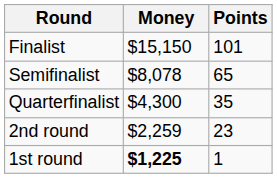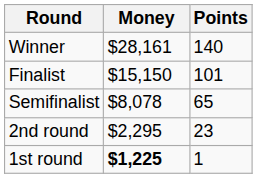+ row: Winner | $28,161 | 140
- row: Quarterfinalist | $4,300 | 35
2nd round | Money: $2,259 -> $2,295
